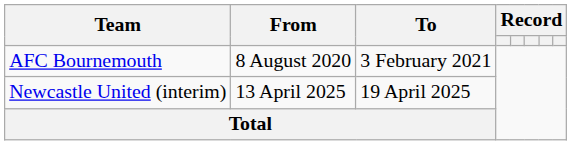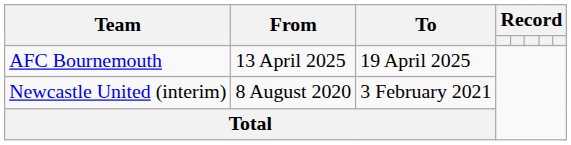AFC Bournemouth | From: 8 August 2020 -> 13 April 2025
AFC Bournemouth | To: 3 February 2021 -> 19 April 2025
Newcastle United (interim) | From: 13 April 2025 -> 8 August 2020
Newcastle United (interim) | To: 19 April 2025 -> 3 February 2021
